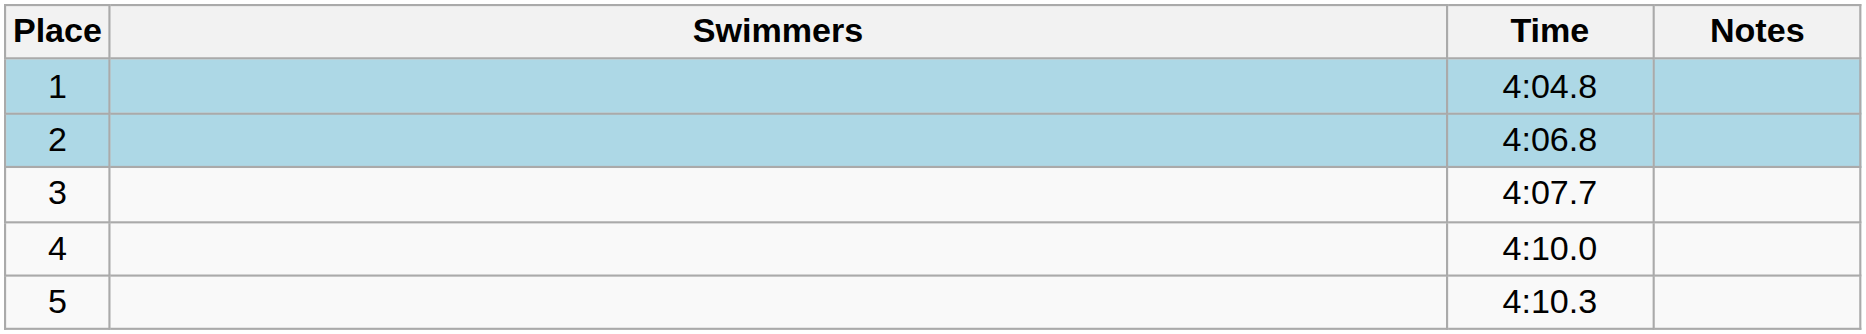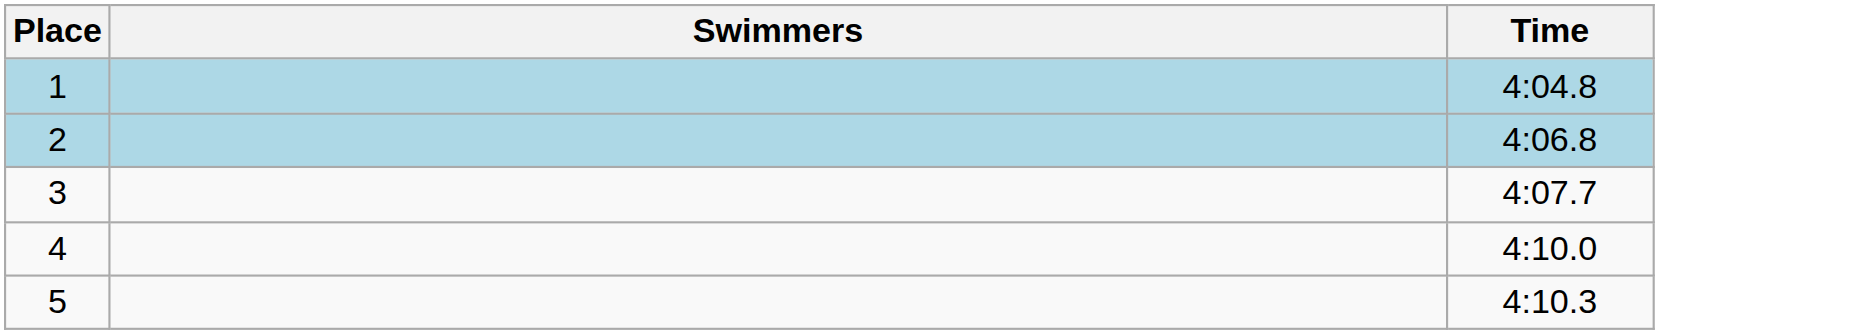- column: Notes
